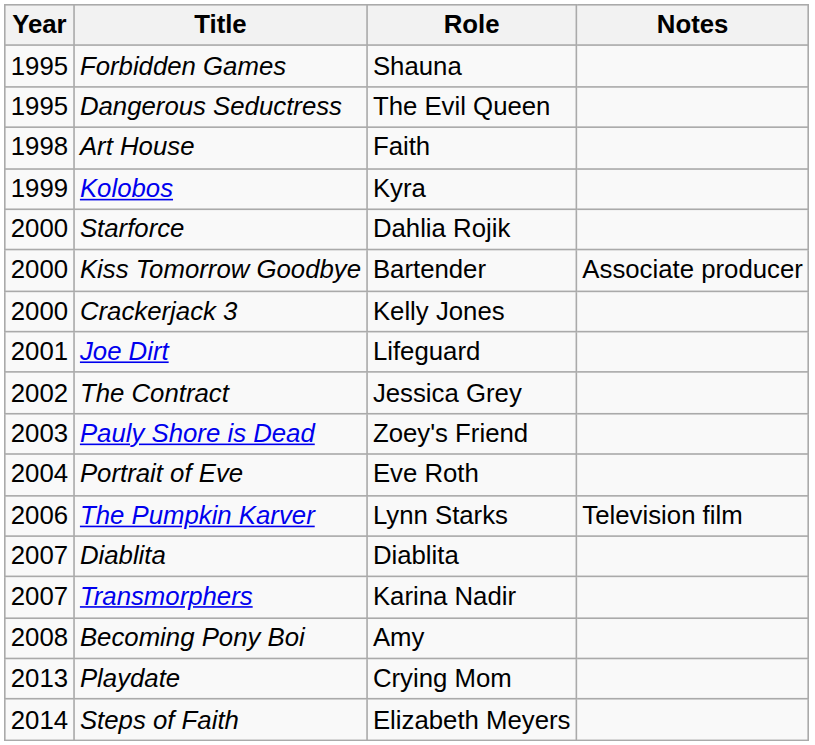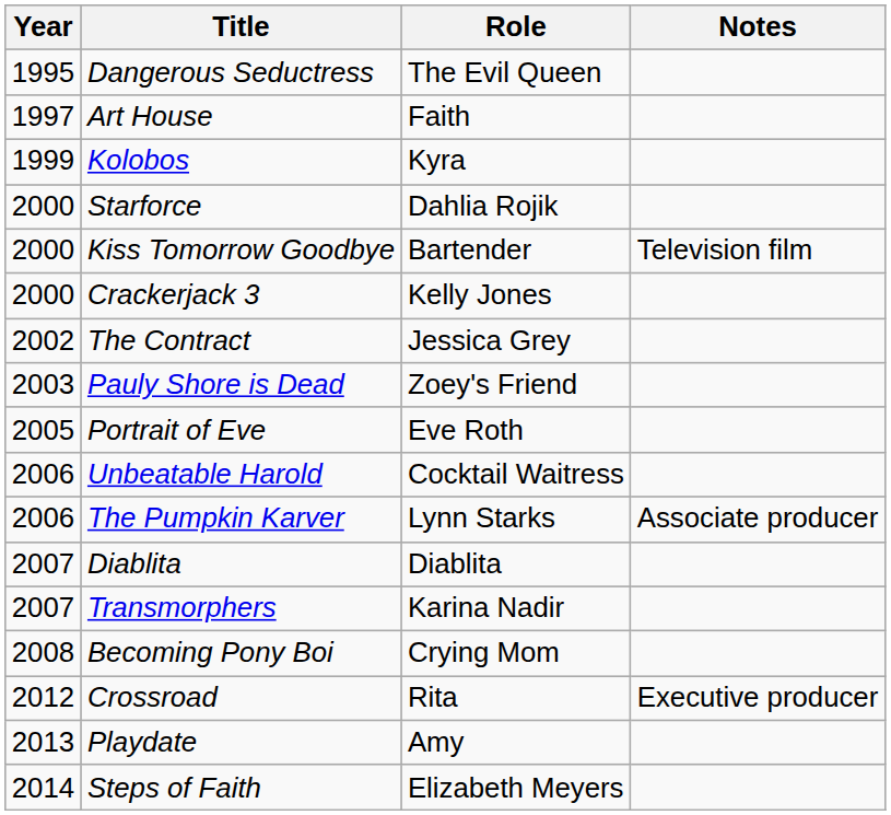- row: 1995 | Forbidden Games | Shauna
Art House | Year: 1998 -> 1997
Kiss Tomorrow Goodbye | Notes: Associate producer -> Television film
- row: 2001 | Joe Dirt | Lifeguard
Portrait of Eve | Year: 2004 -> 2005
+ row: 2006 | Unbeatable Harold | Cocktail Waitress
The Pumpkin Karver | Notes: Television film -> Associate producer
Becoming Pony Boi | Role: Amy -> Crying Mom
+ row: 2012 | Crossroad | Rita | Executive producer
Playdate | Role: Crying Mom -> Amy
